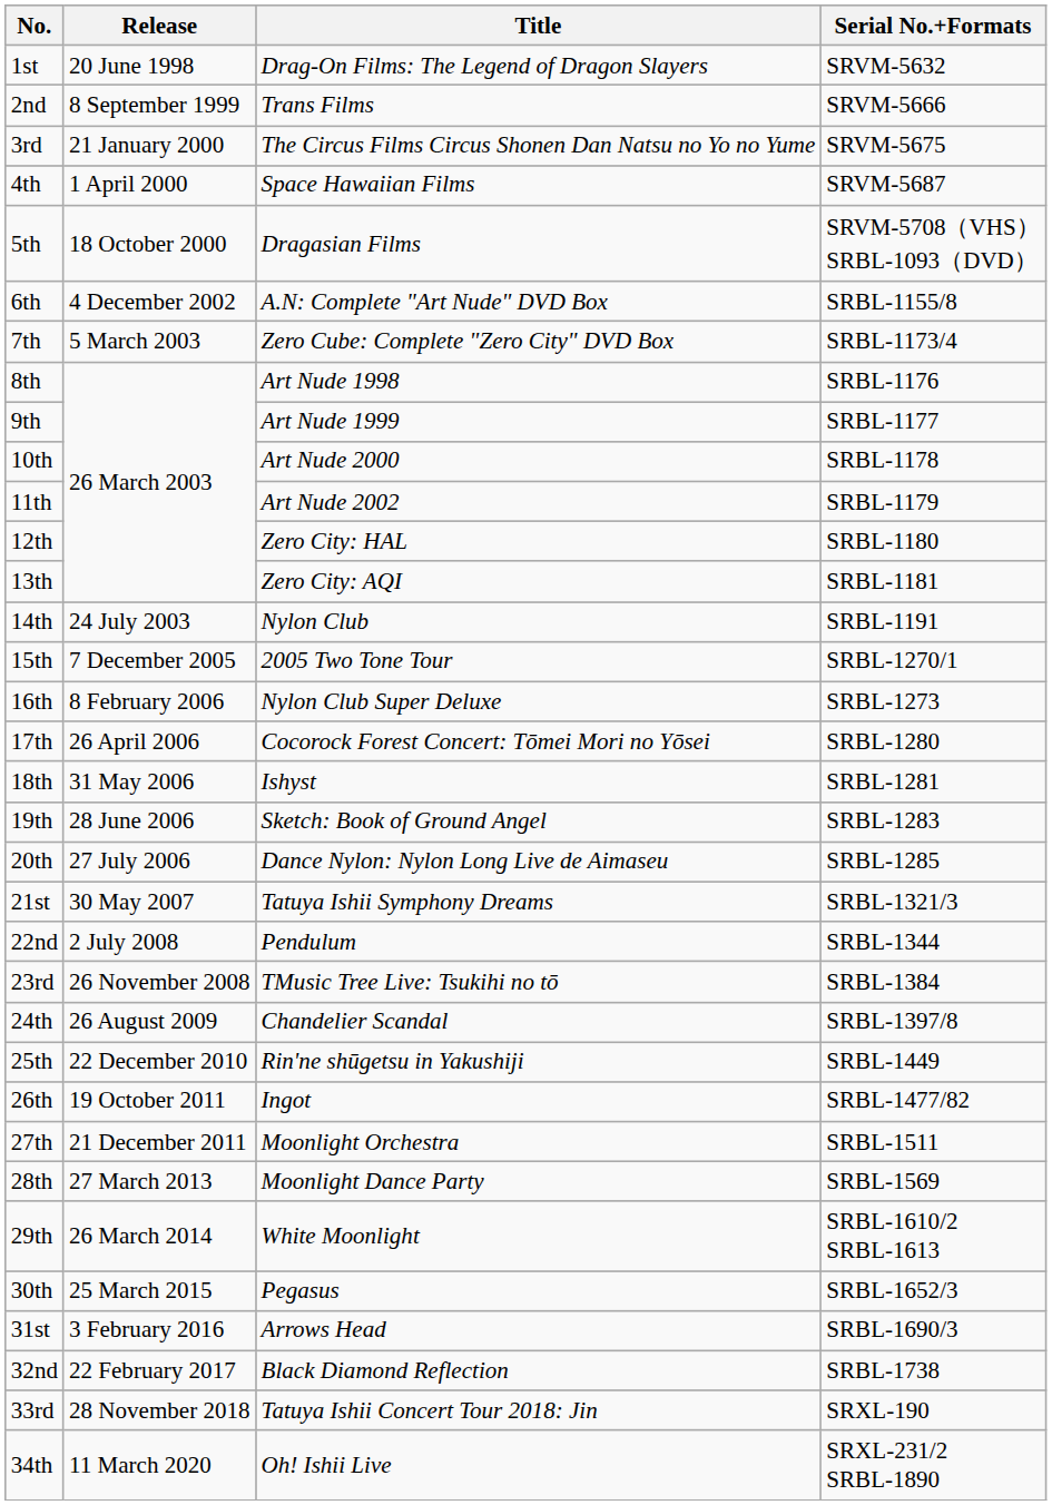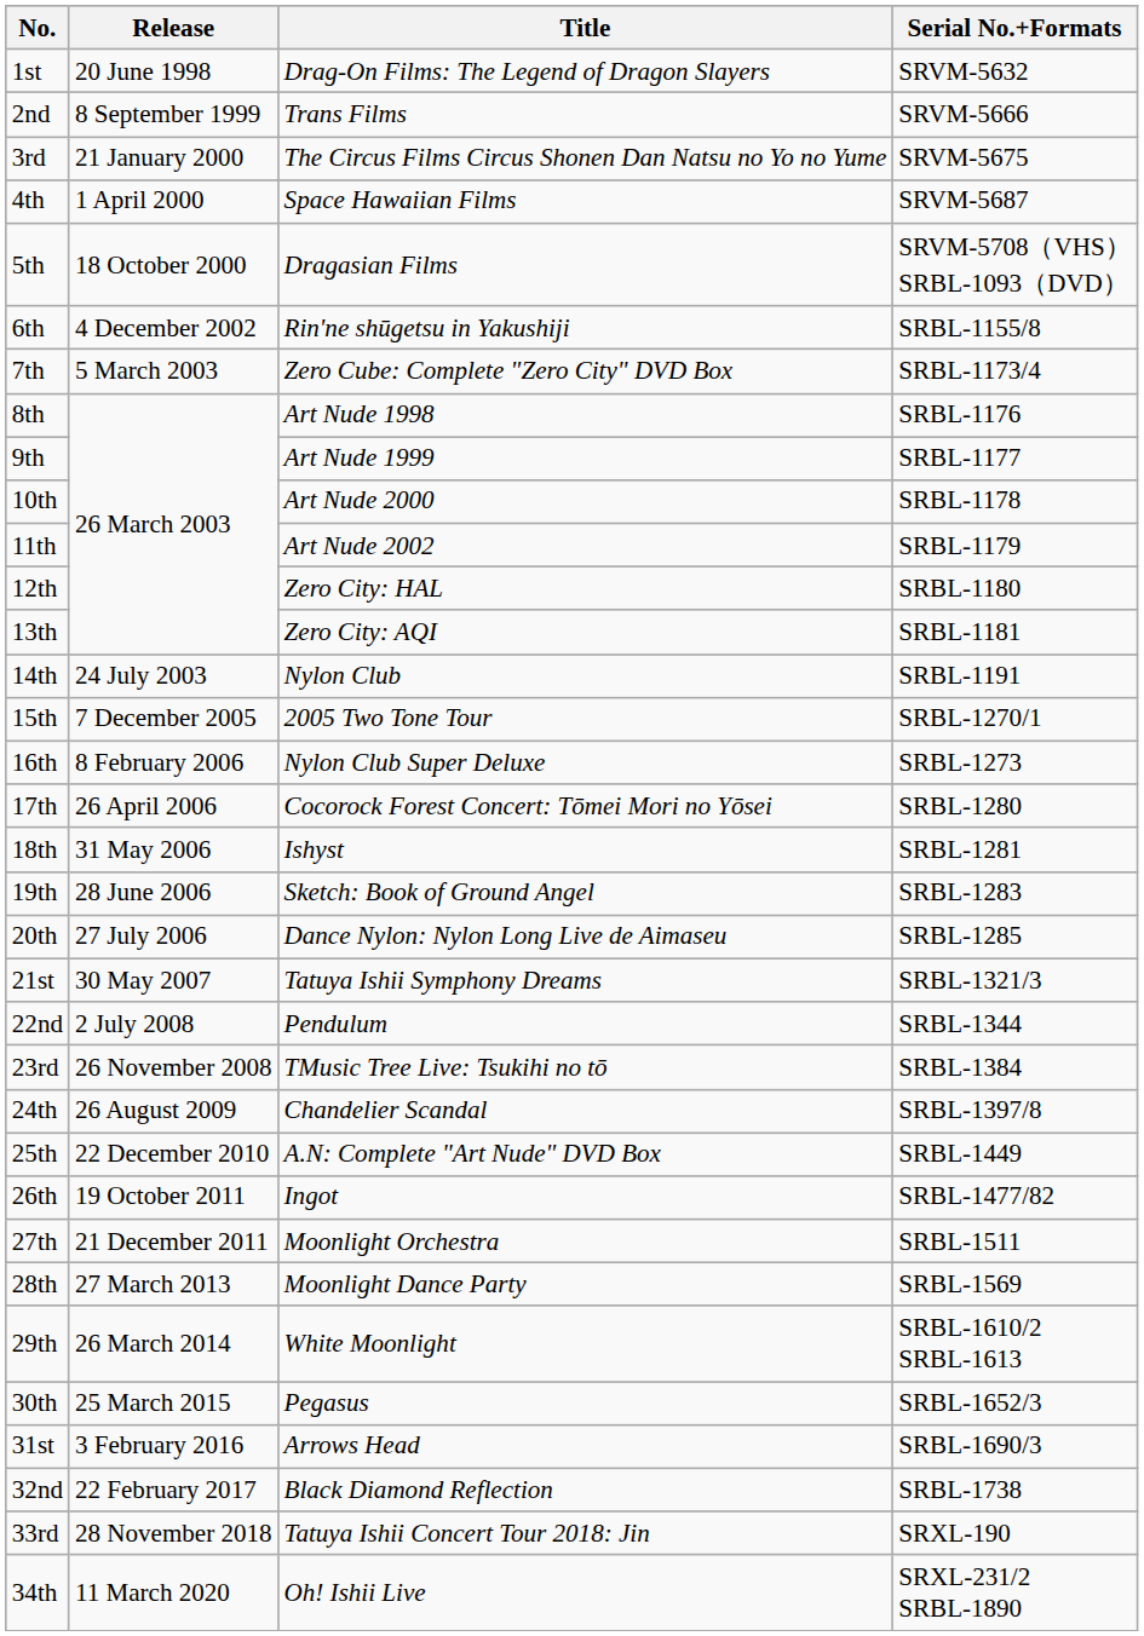6th | Title: A.N: Complete "Art Nude" DVD Box -> Rin'ne shūgetsu in Yakushiji
25th | Title: Rin'ne shūgetsu in Yakushiji -> A.N: Complete "Art Nude" DVD Box
